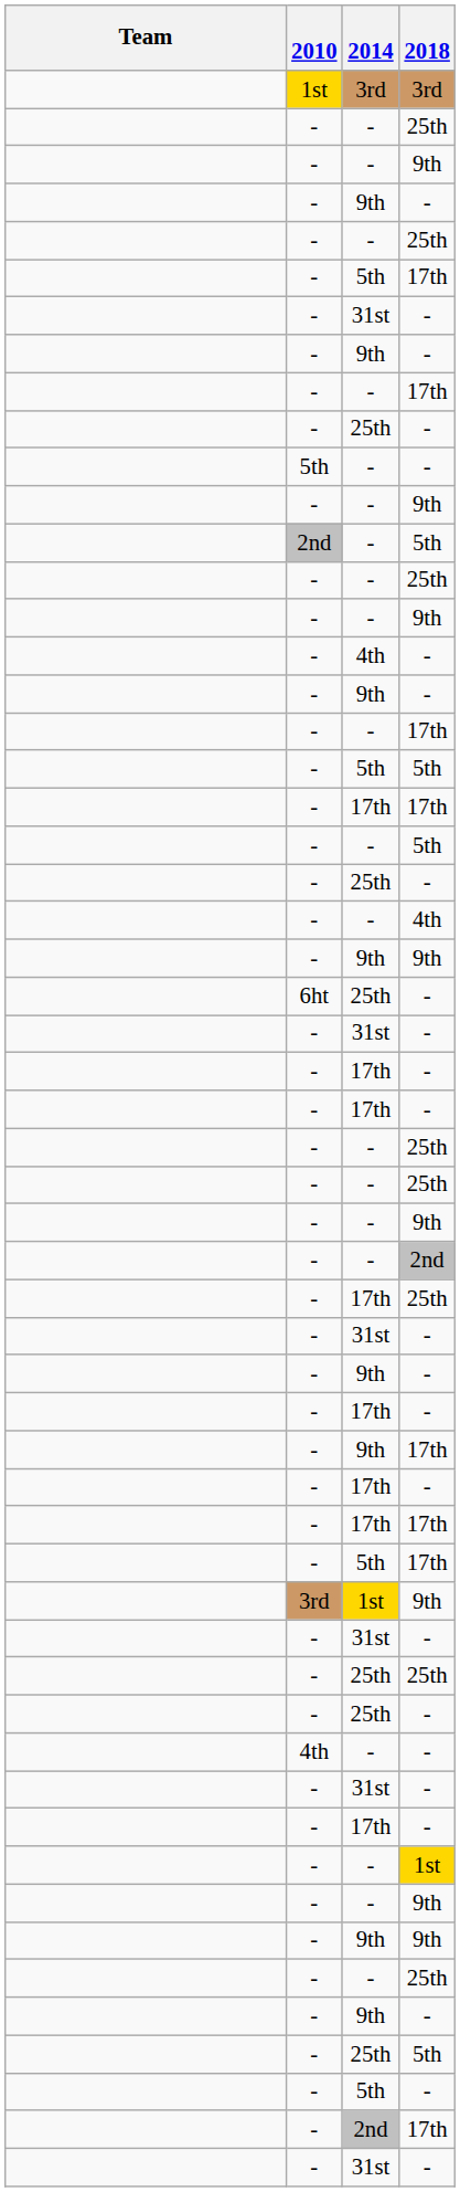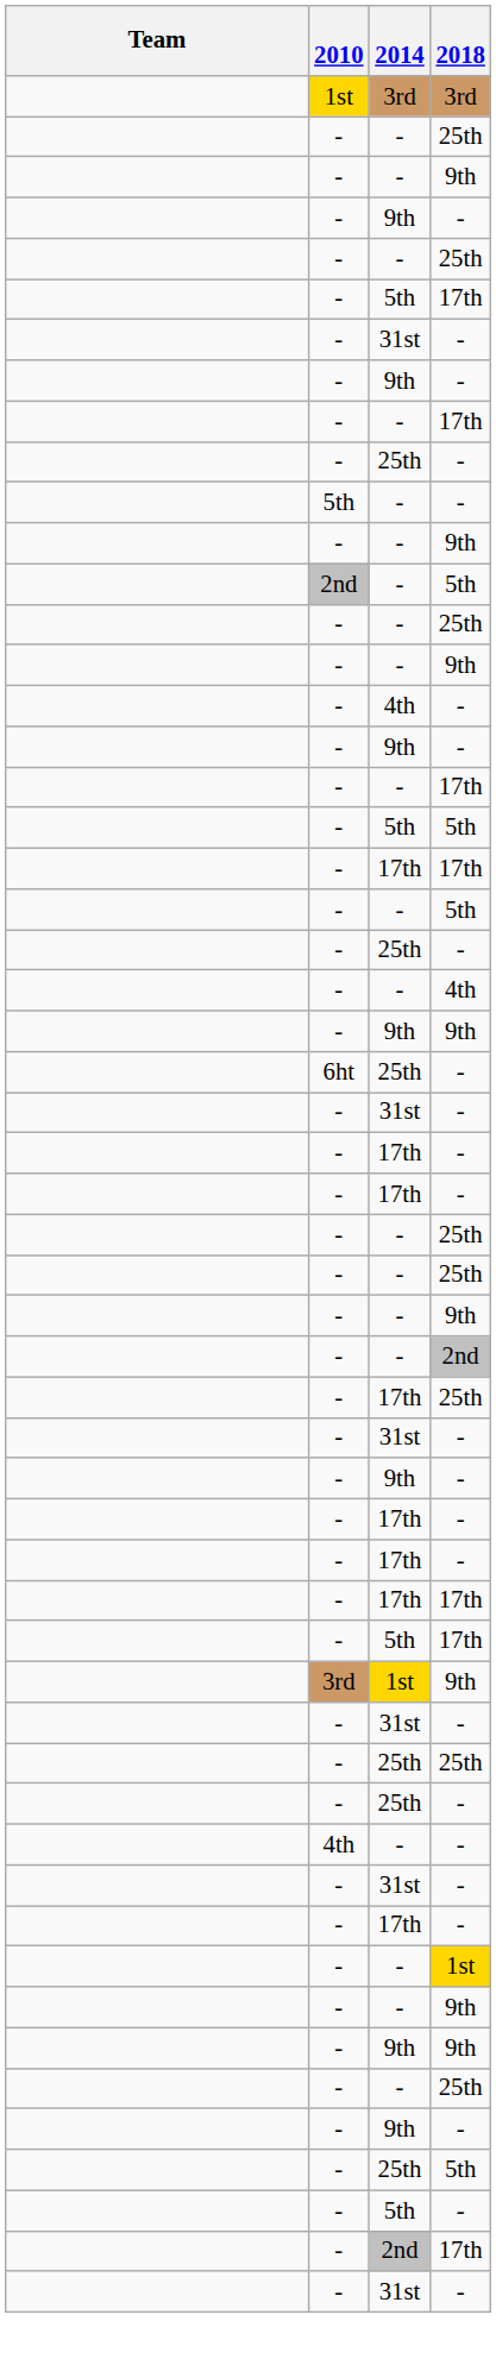- row: - | 9th | 17th
